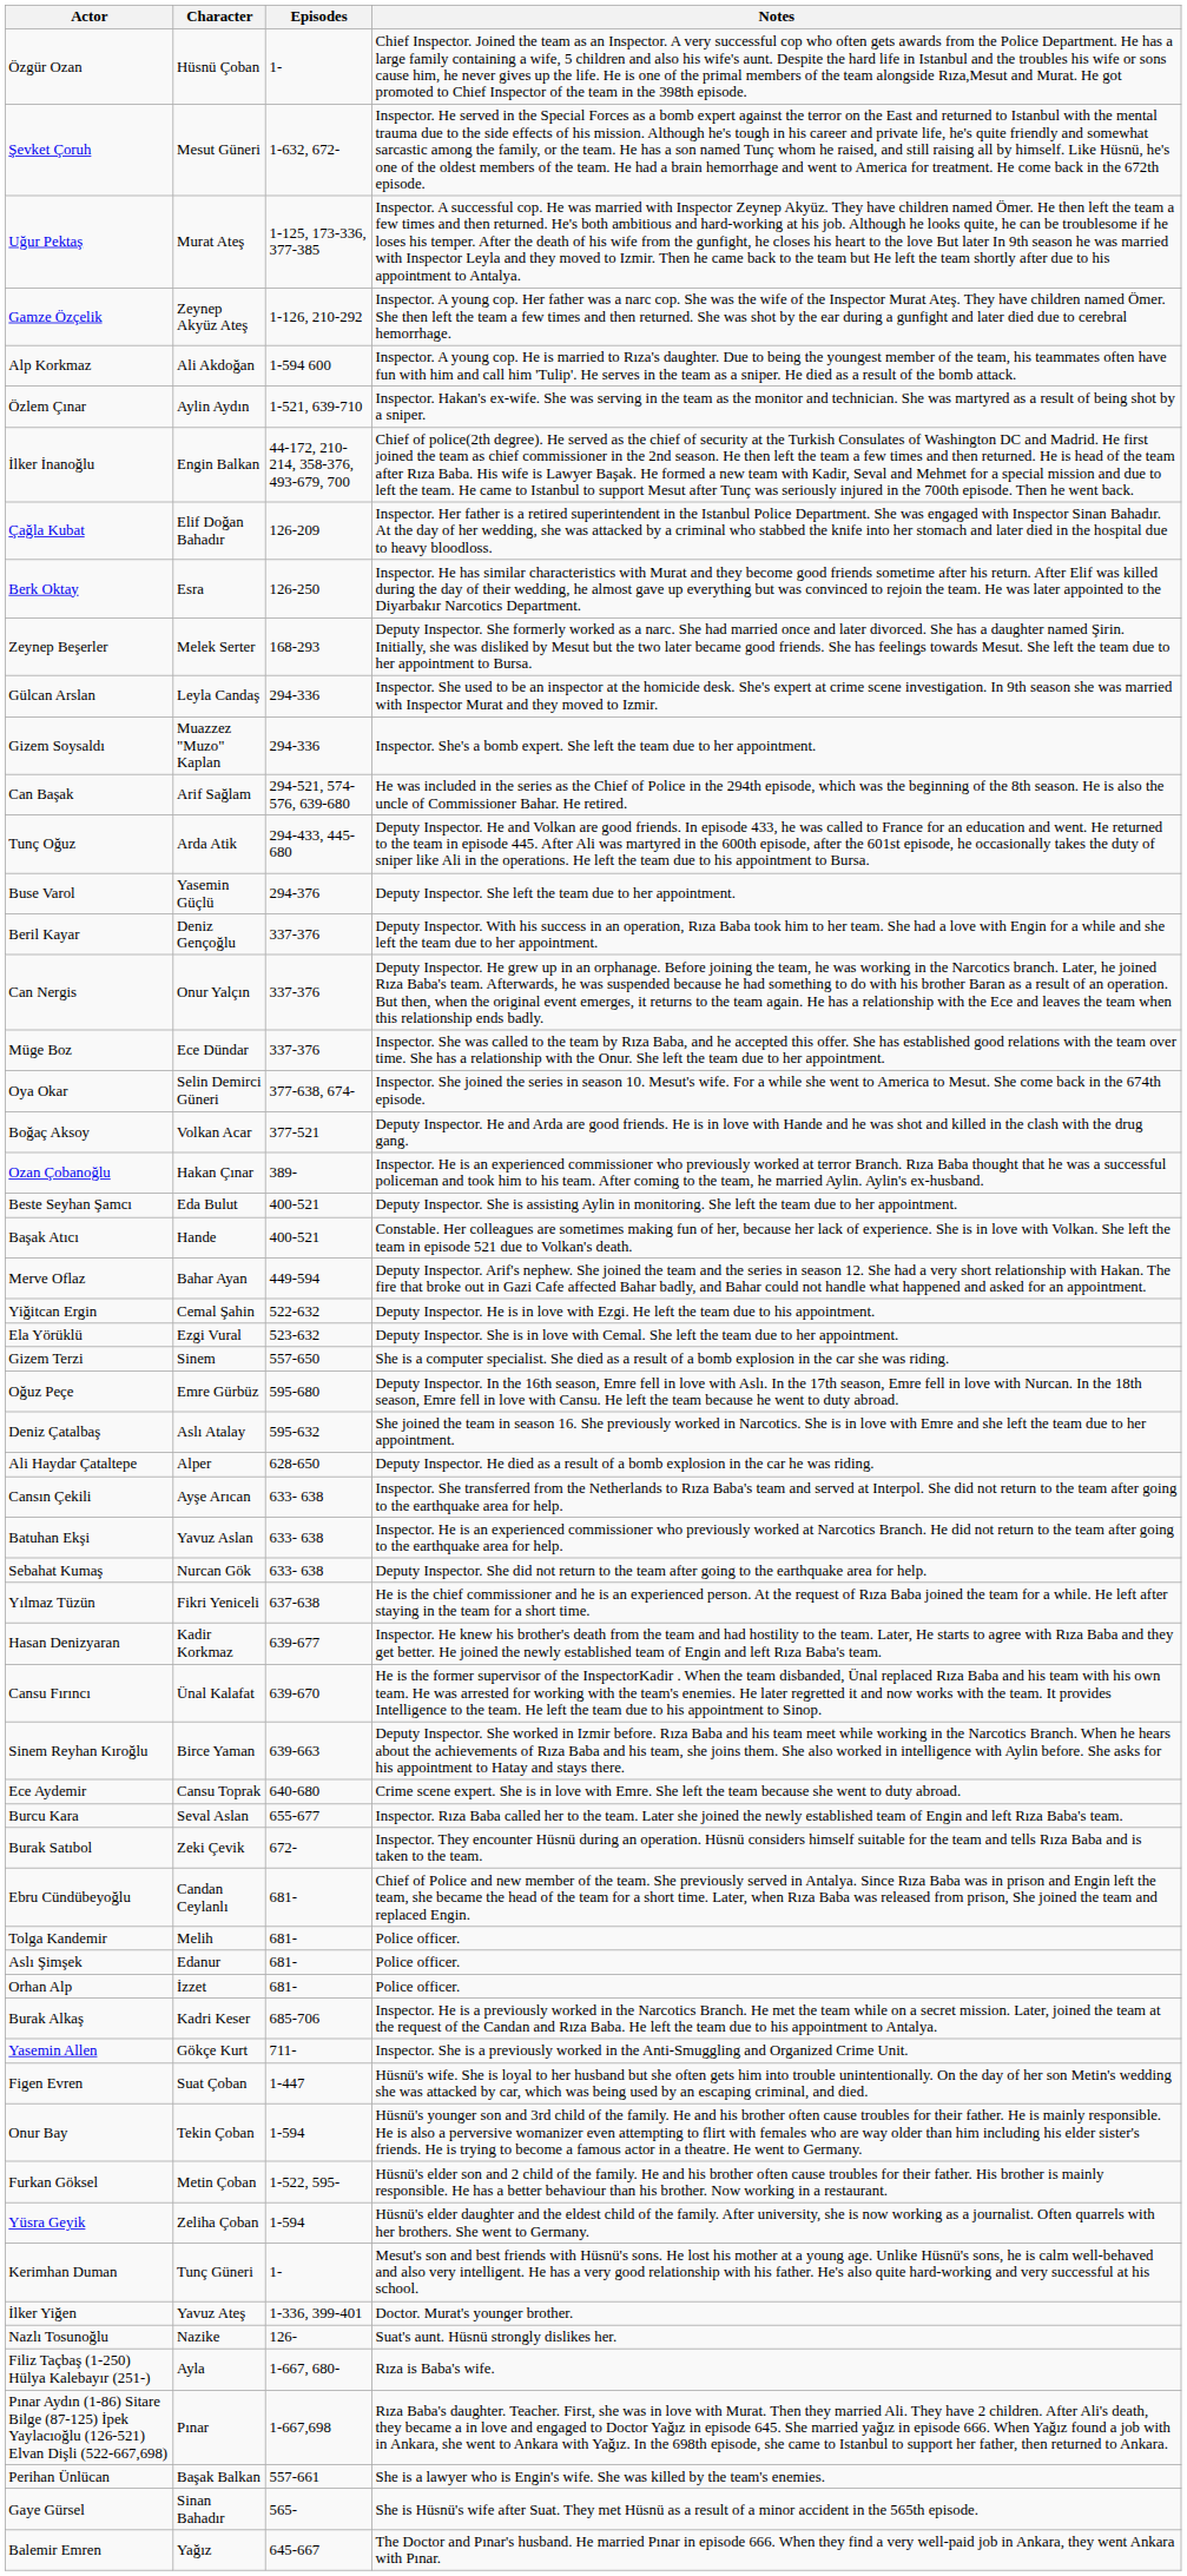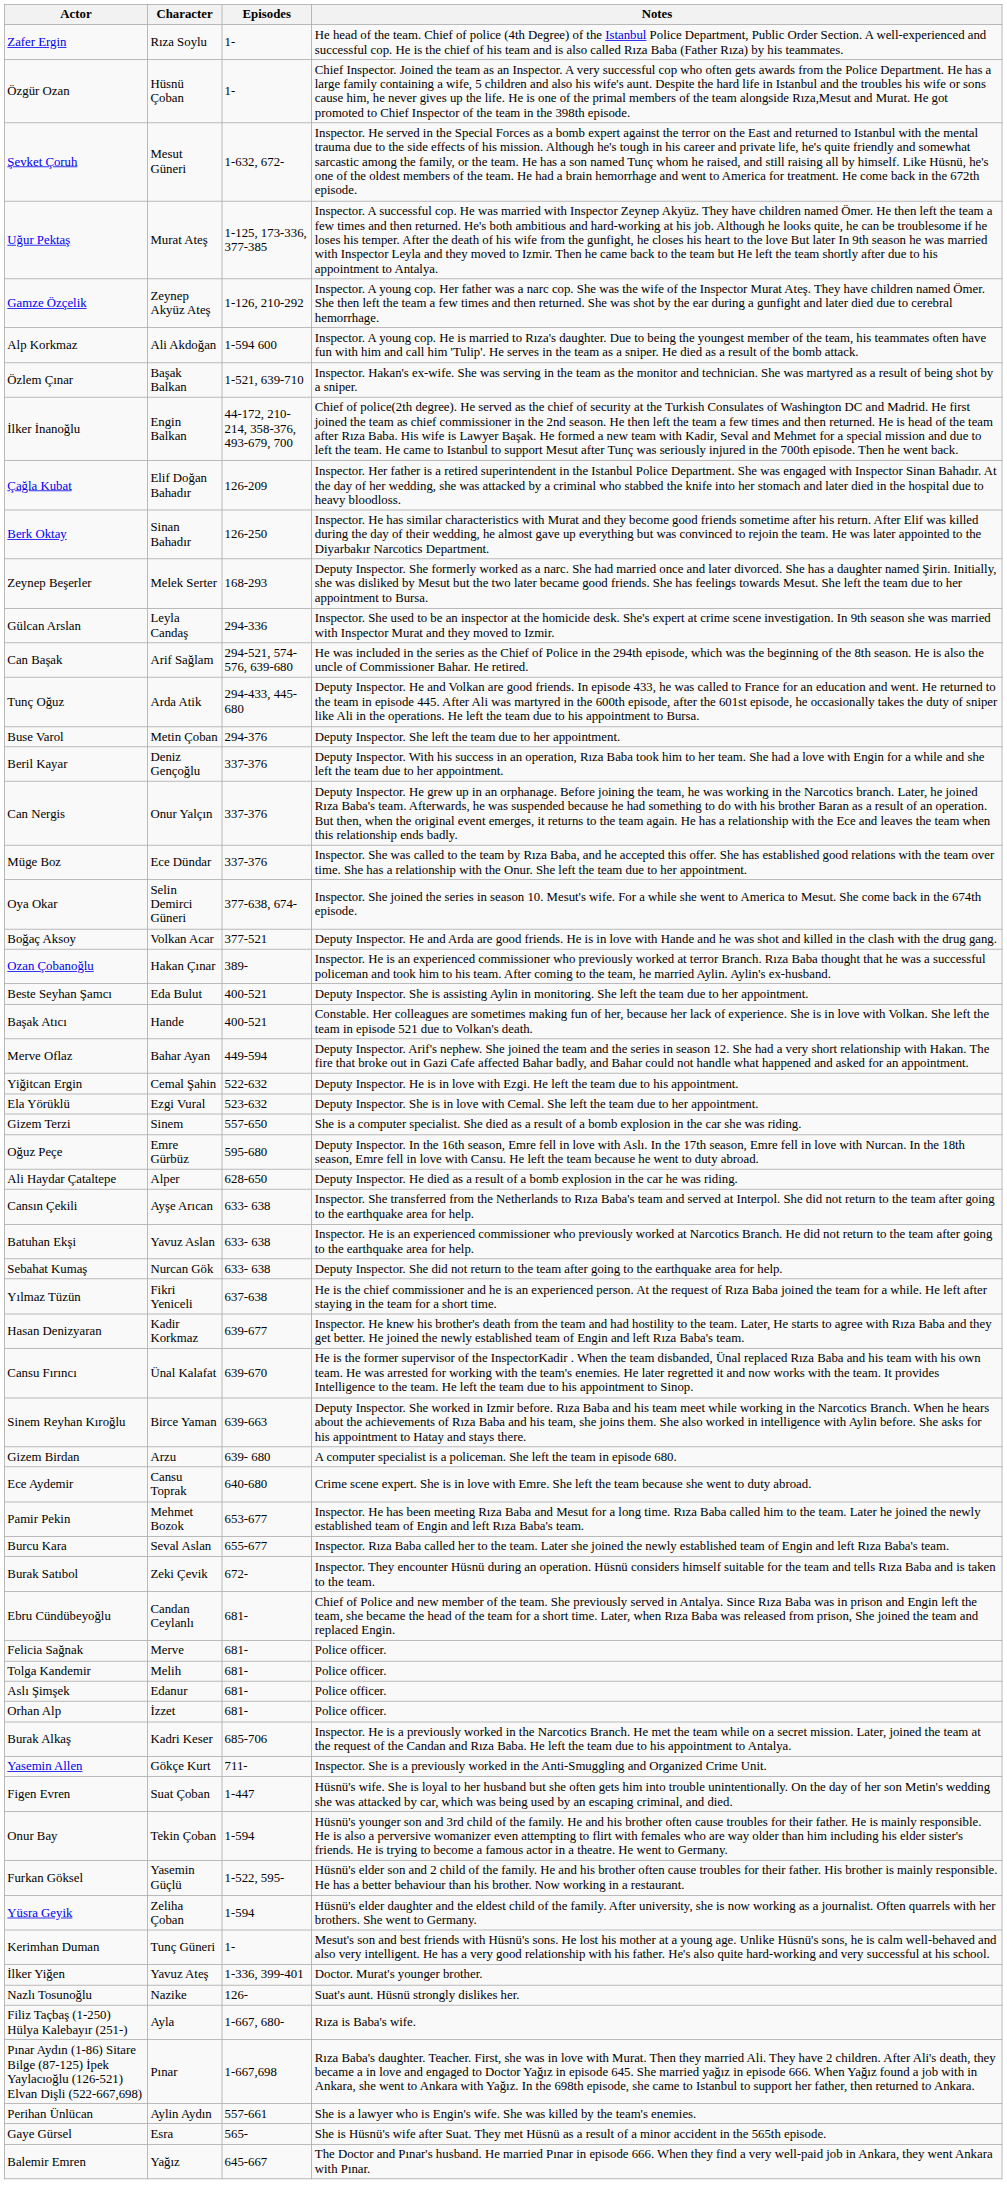+ row: Zafer Ergin | Rıza Soylu | 1- | He head of the team. Chief of police (4th Degree) of the Istanbul Police Department, Public Order Section. A well-experienced and successful cop. He is the chief of his team and is also called Rıza Baba (Father Rıza) by his teammates.
Özlem Çınar | Character: Aylin Aydın -> Başak Balkan
Berk Oktay | Character: Esra -> Sinan Bahadır
- row: Gizem Soysaldı | Muazzez "Muzo" Kaplan | 294-336 | Inspector. She's a bomb expert. She left the team due to her appointment.
Buse Varol | Character: Yasemin Güçlü -> Metin Çoban
- row: Deniz Çatalbaş | Aslı Atalay | 595-632 | She joined the team in season 16. She previously worked in Narcotics. She is in love with Emre and she left the team due to her appointment.
+ row: Gizem Birdan | Arzu | 639- 680 | A computer specialist is a policeman. She left the team in episode 680.
+ row: Pamir Pekin | Mehmet Bozok | 653-677 | Inspector. He has been meeting Rıza Baba and Mesut for a long time. Rıza Baba called him to the team. Later he joined the newly established team of Engin and left Rıza Baba's team.
+ row: Felicia Sağnak | Merve | 681- | Police officer.
Furkan Göksel | Character: Metin Çoban -> Yasemin Güçlü
Perihan Ünlücan | Character: Başak Balkan -> Aylin Aydın
Gaye Gürsel | Character: Sinan Bahadır -> Esra
